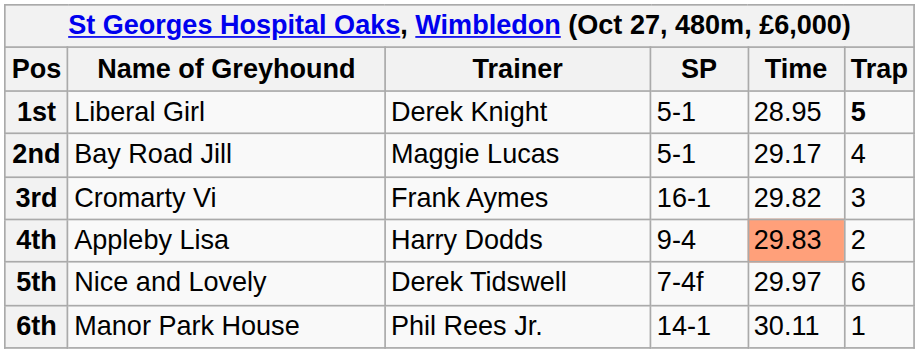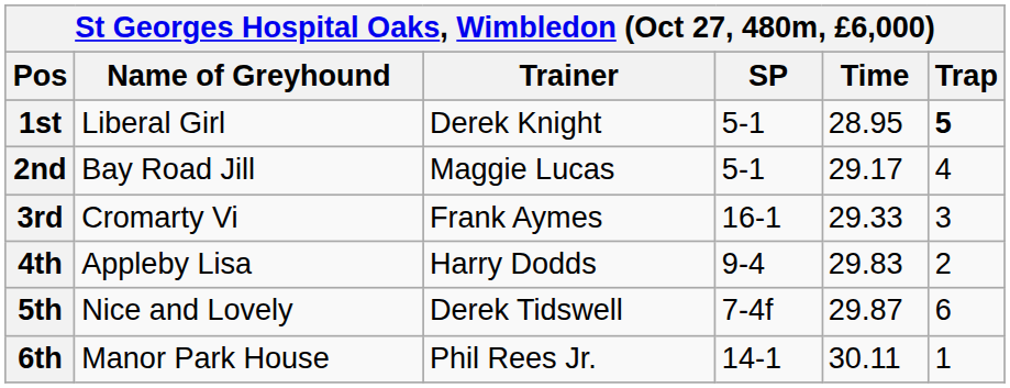3rd | Time: 29.82 -> 29.33
4th | Time: lightsalmon background -> no background
5th | Time: 29.97 -> 29.87
